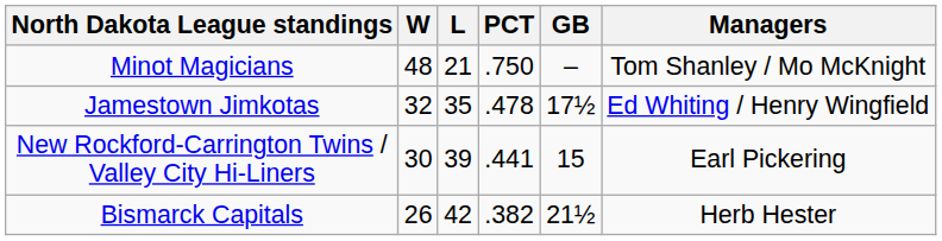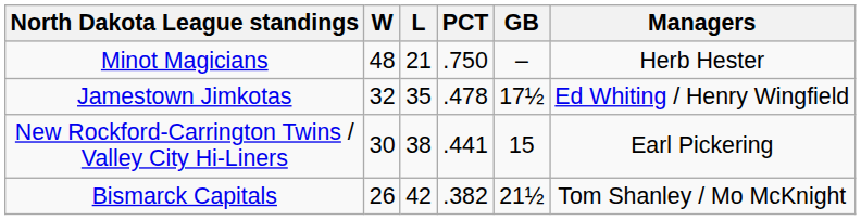Minot Magicians | Managers: Tom Shanley / Mo McKnight -> Herb Hester
New Rockford-Carrington Twins / Valley City Hi-Liners | L: 39 -> 38
Bismarck Capitals | Managers: Herb Hester -> Tom Shanley / Mo McKnight
